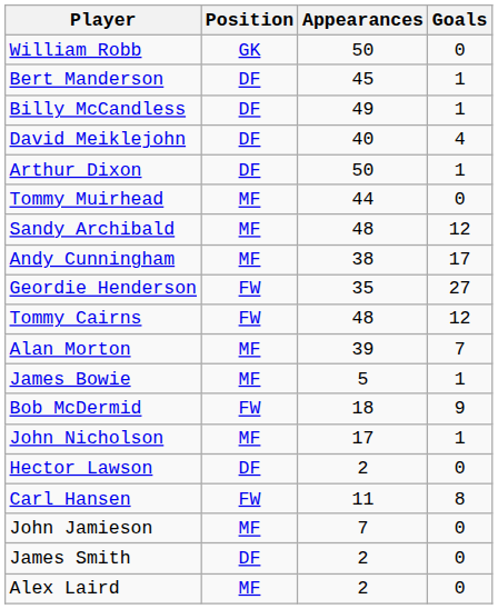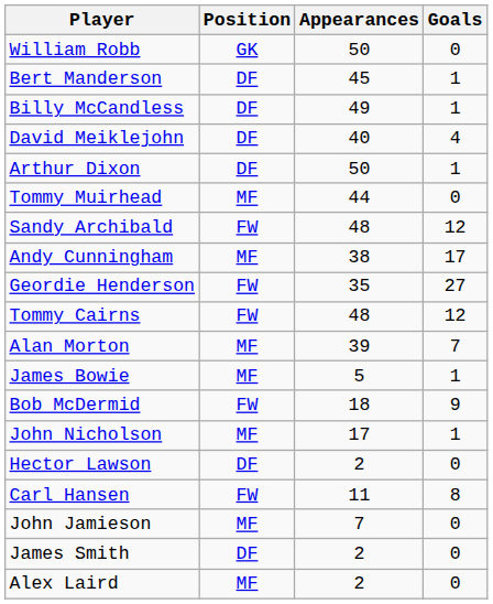Sandy Archibald | Position: MF -> FW
